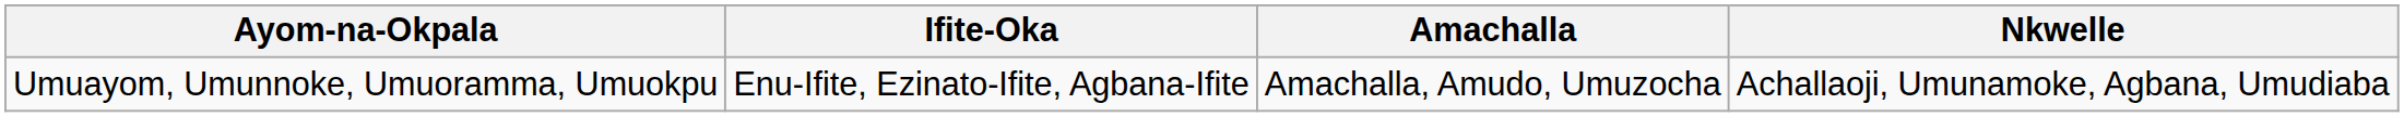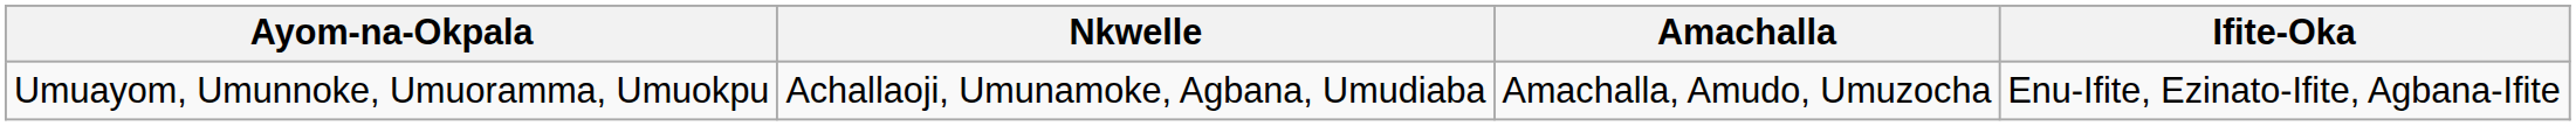columns swapped: Nkwelle <-> Ifite-Oka
